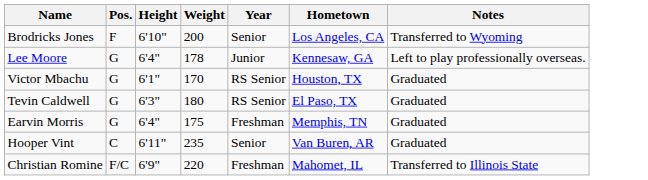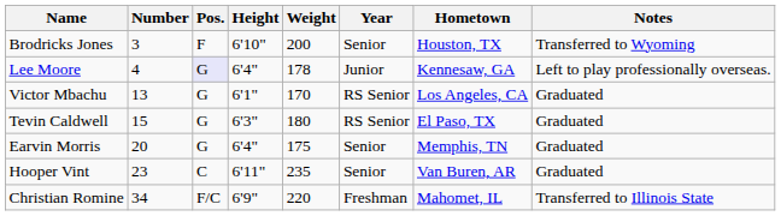+ column: Number | 3 | 4 | 13 | 15 | 20 | 23 | 34
Brodricks Jones | Hometown: Los Angeles, CA -> Houston, TX
Lee Moore | Pos.: no background -> lavender background
Victor Mbachu | Hometown: Houston, TX -> Los Angeles, CA
Earvin Morris | Year: Freshman -> Senior
